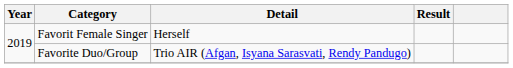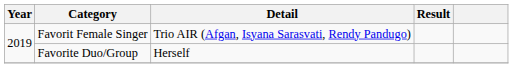Favorit Female Singer | Detail: Herself -> Trio AIR (Afgan, Isyana Sarasvati, Rendy Pandugo)
Favorite Duo/Group | Detail: Trio AIR (Afgan, Isyana Sarasvati, Rendy Pandugo) -> Herself
